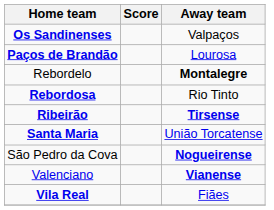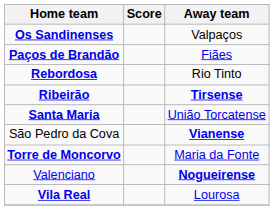Paços de Brandão | Away team: Lourosa -> Fiães
- row: Rebordelo | Montalegre
São Pedro da Cova | Away team: Nogueirense -> Vianense
+ row: Torre de Moncorvo | Maria da Fonte
Valenciano | Away team: Vianense -> Nogueirense
Vila Real | Away team: Fiães -> Lourosa
